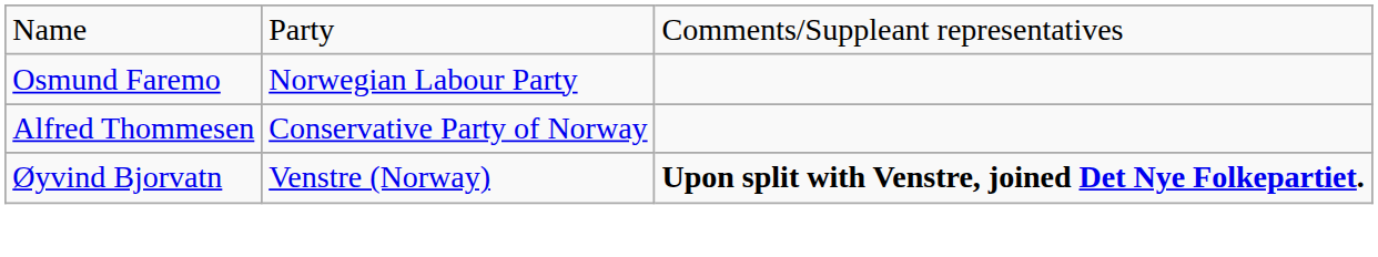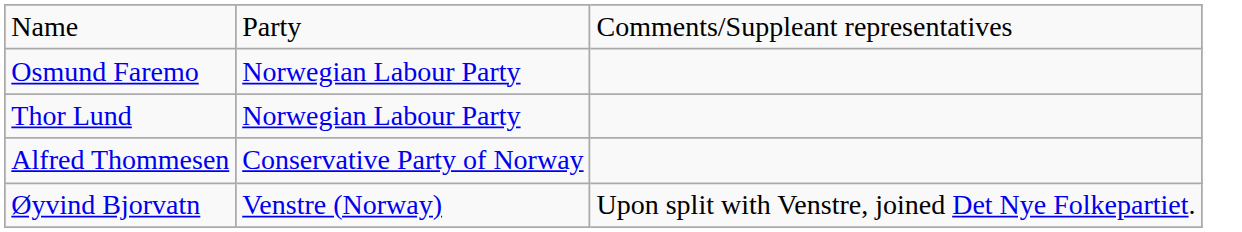+ row: Thor Lund | Norwegian Labour Party
Øyvind Bjorvatn | column 3: bold -> normal
